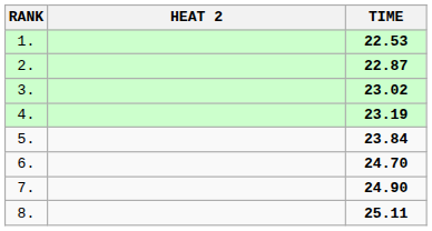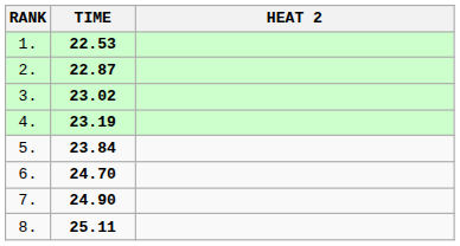columns swapped: HEAT 2 <-> TIME
